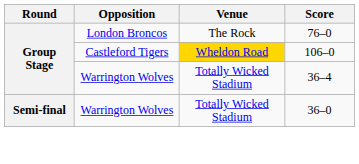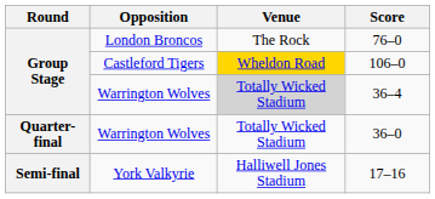36–4 | Venue: no background -> lightgrey background
36–0 | Round: Semi-final -> Quarter-final
+ row: Semi-final | York Valkyrie | Halliwell Jones Stadium | 17–16
